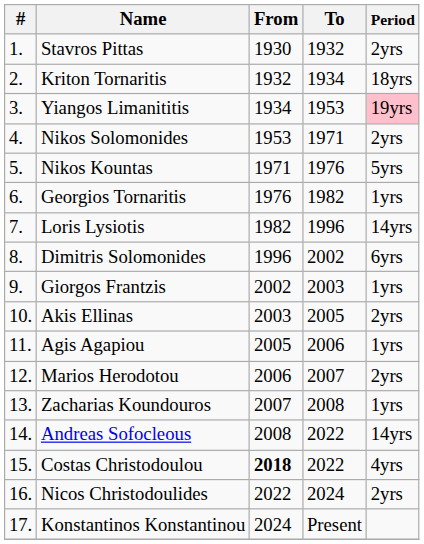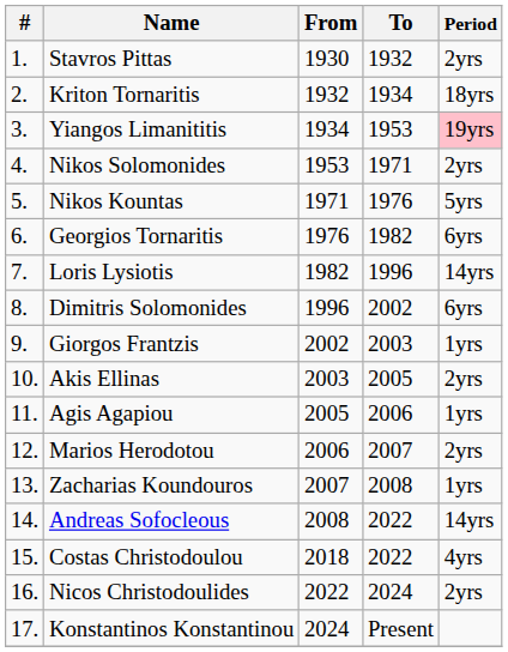Georgios Tornaritis | Period: 1yrs -> 6yrs
Costas Christodoulou | From: bold -> normal
